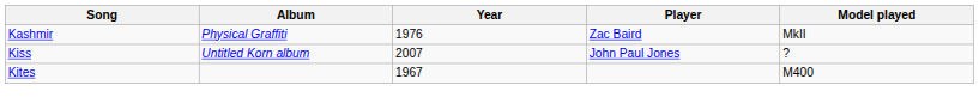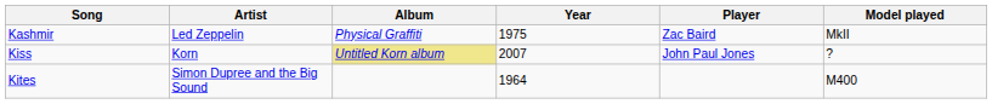+ column: Artist | Led Zeppelin | Korn | Simon Dupree and the Big Sound
Kashmir | Year: 1976 -> 1975
Kiss | Album: no background -> khaki background
Kites | Year: 1967 -> 1964
